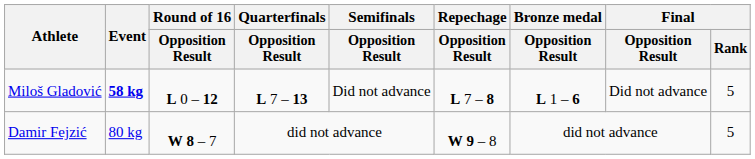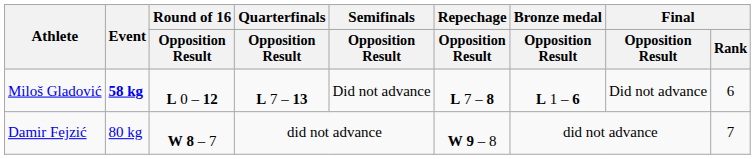Miloš Gladović | Final / Rank: 5 -> 6
Damir Fejzić | Final / Rank: 5 -> 7
